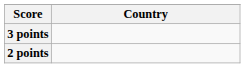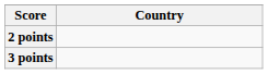rows swapped: 3 points <-> 2 points
